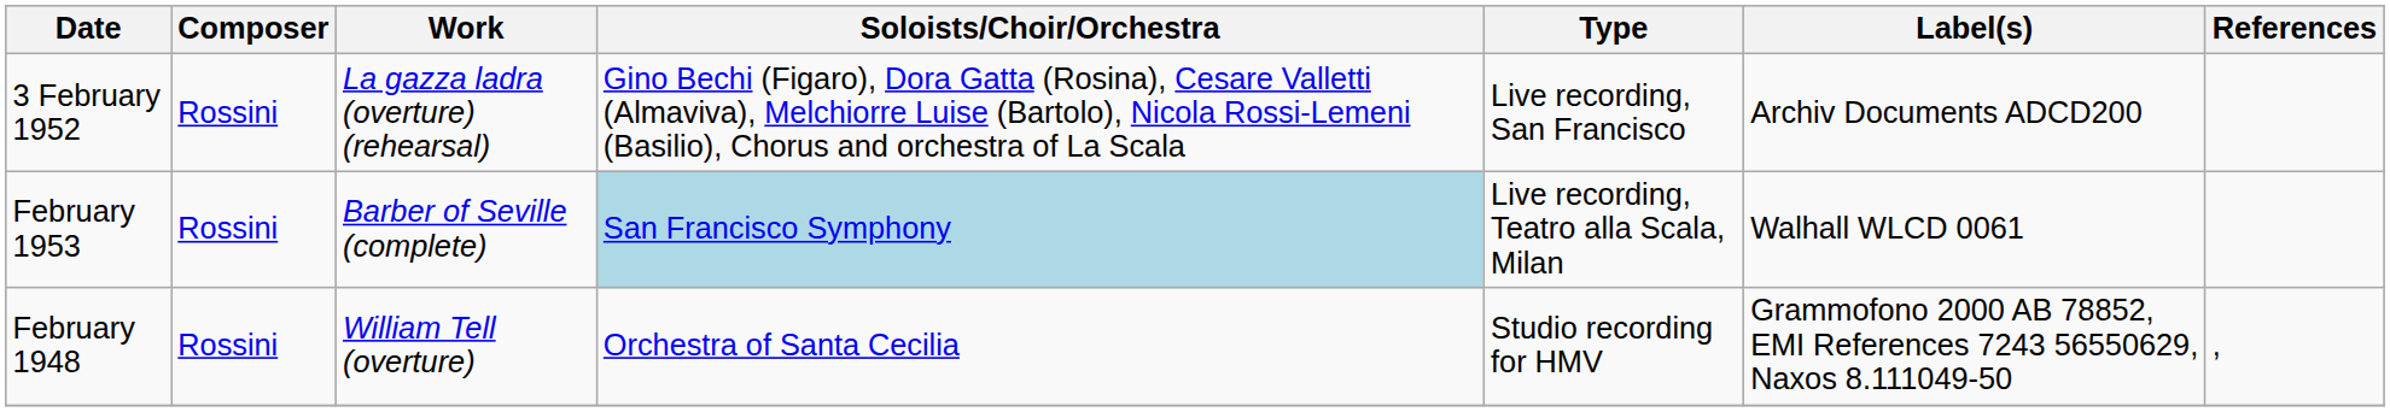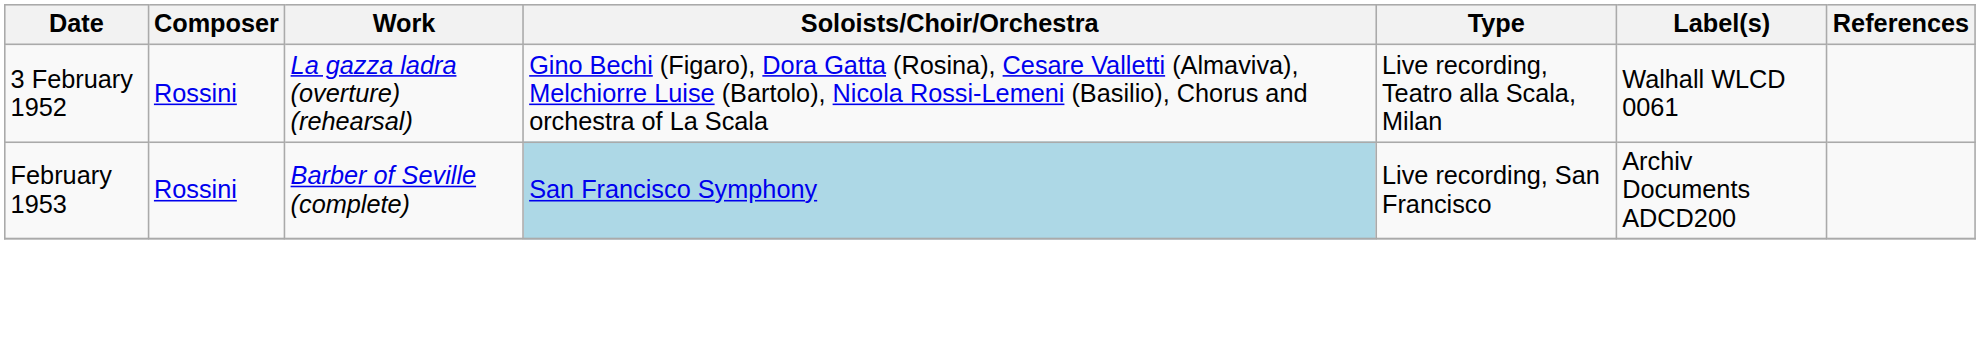3 February 1952 | Type: Live recording, San Francisco -> Live recording, Teatro alla Scala, Milan
3 February 1952 | Label(s): Archiv Documents ADCD200 -> Walhall WLCD 0061
February 1953 | Type: Live recording, Teatro alla Scala, Milan -> Live recording, San Francisco
February 1953 | Label(s): Walhall WLCD 0061 -> Archiv Documents ADCD200
- row: February 1948 | Rossini | William Tell (overture) | Orchestra of Santa Cecilia | Studio recording for HMV | Grammofono 2000 AB 78852, EMI References 7243 56550629, Naxos 8.111049-50 | ,
